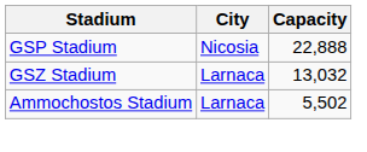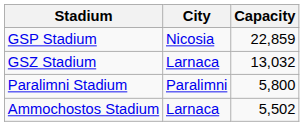GSP Stadium | Capacity: 22,888 -> 22,859
+ row: Paralimni Stadium | Paralimni | 5,800
